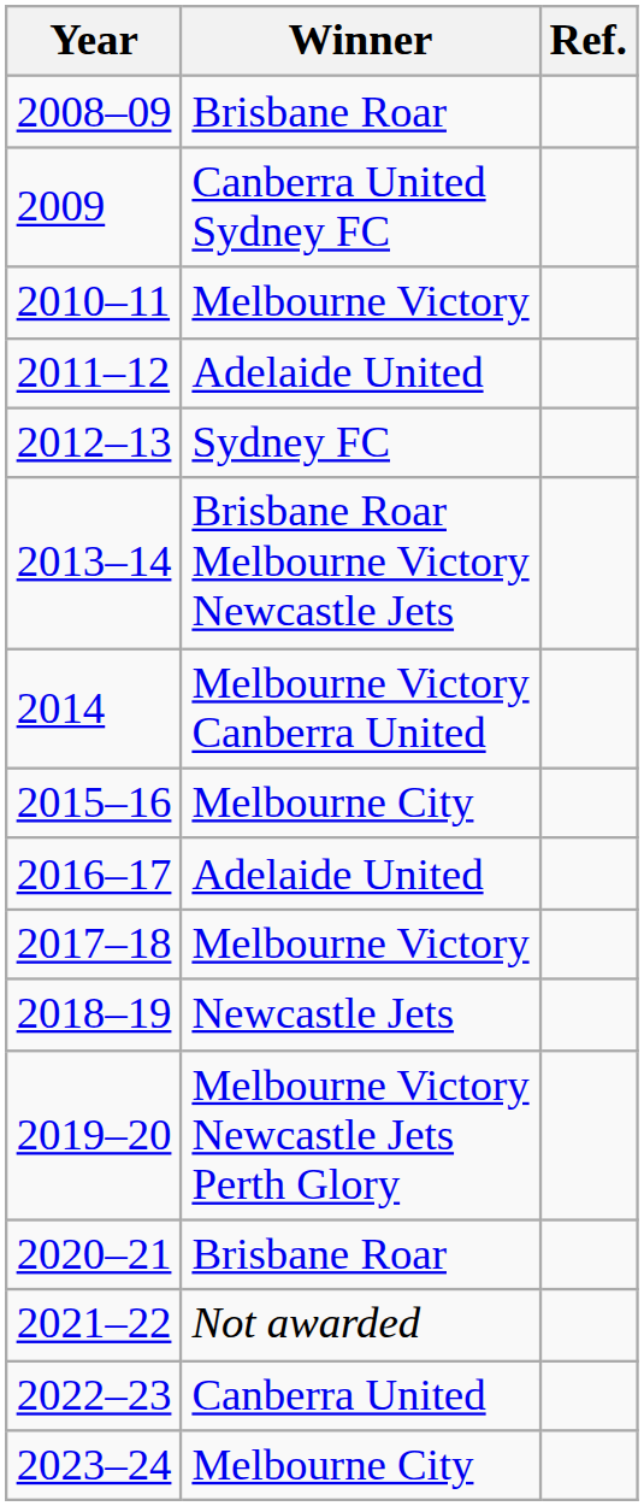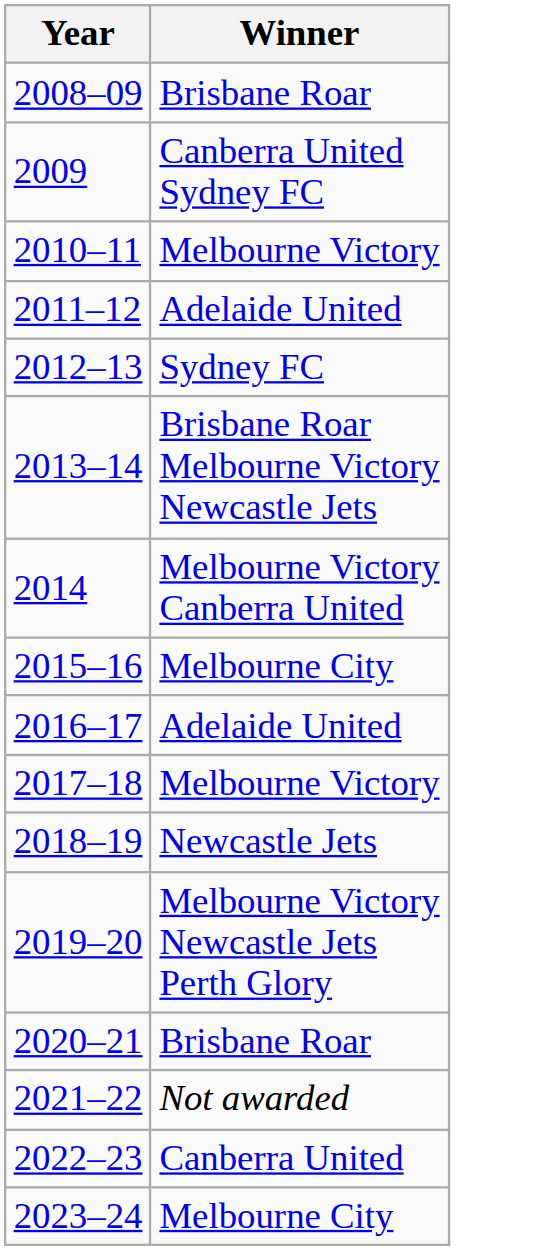- column: Ref.
